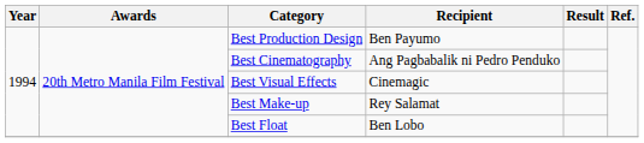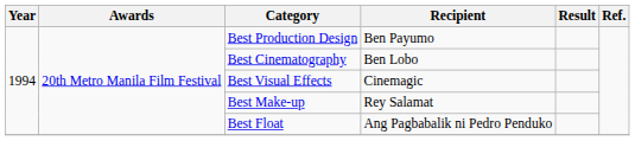Best Cinematography | Recipient: Ang Pagbabalik ni Pedro Penduko -> Ben Lobo
Best Float | Recipient: Ben Lobo -> Ang Pagbabalik ni Pedro Penduko
